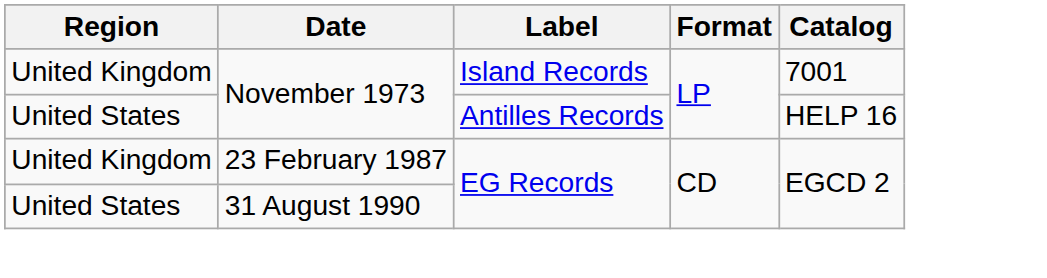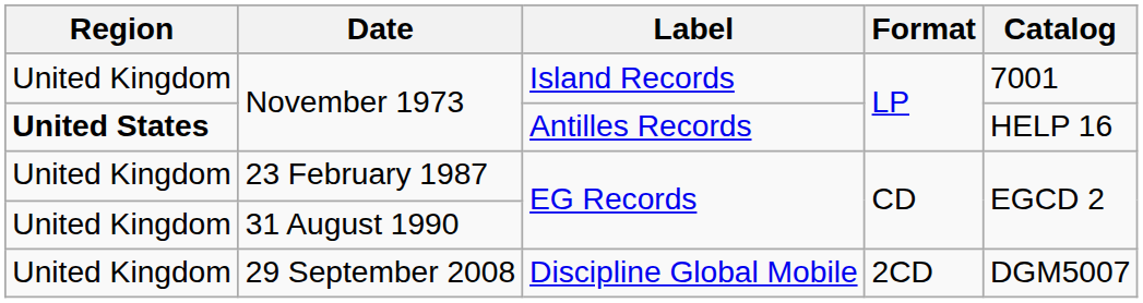November 1973 / Antilles Records | Region: normal -> bold
31 August 1990 | Region: United States -> United Kingdom
+ row: United Kingdom | 29 September 2008 | Discipline Global Mobile | 2CD | DGM5007
